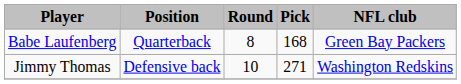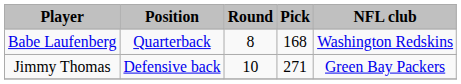Babe Laufenberg | NFL club: Green Bay Packers -> Washington Redskins
Jimmy Thomas | NFL club: Washington Redskins -> Green Bay Packers
